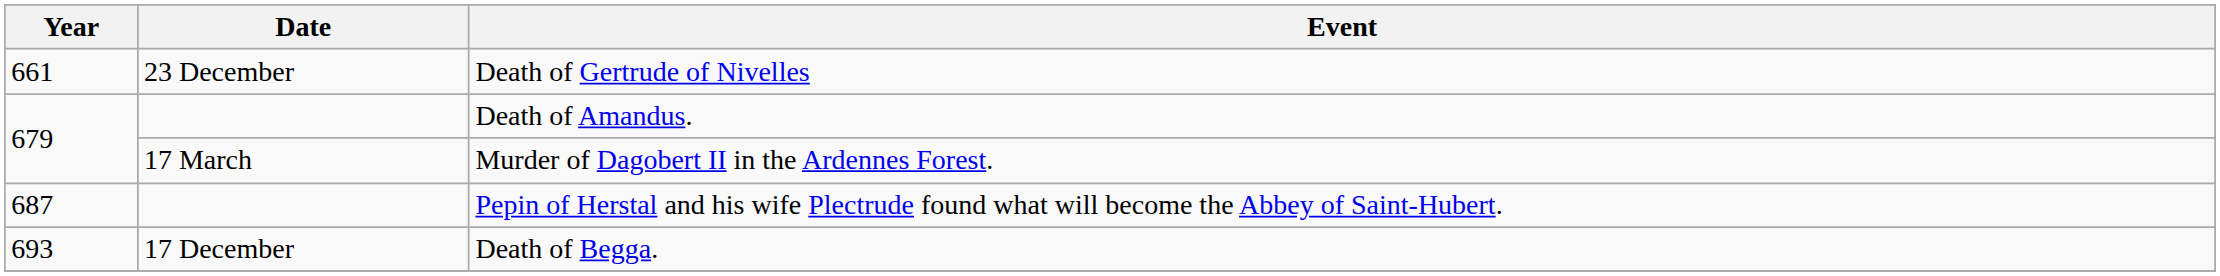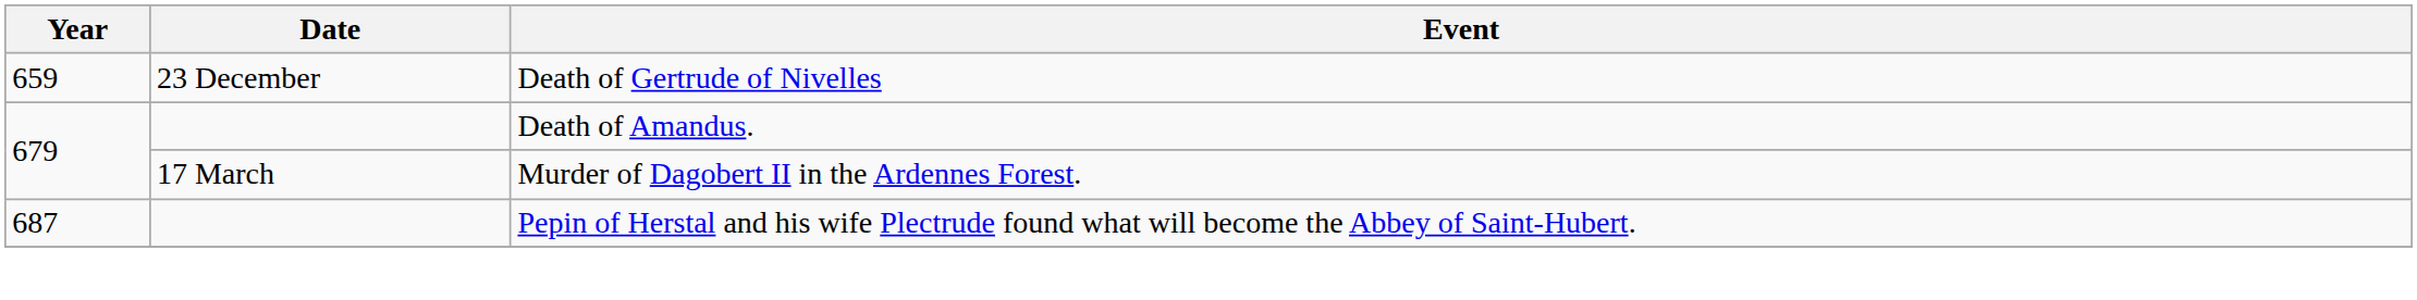Death of Gertrude of Nivelles | Year: 661 -> 659
- row: 693 | 17 December | Death of Begga.
